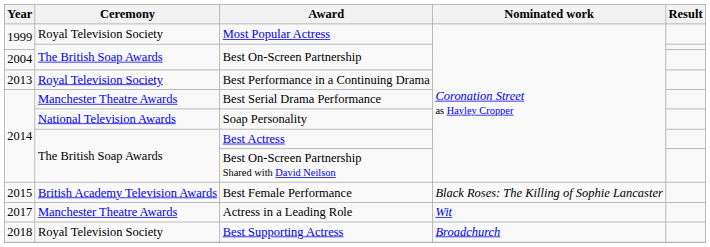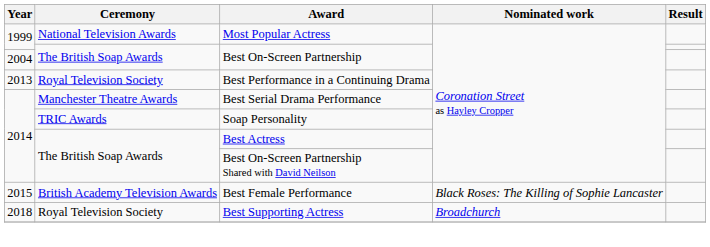Most Popular Actress | Ceremony: Royal Television Society -> National Television Awards
Soap Personality | Ceremony: National Television Awards -> TRIC Awards
- row: 2017 | Manchester Theatre Awards | Actress in a Leading Role | Wit
